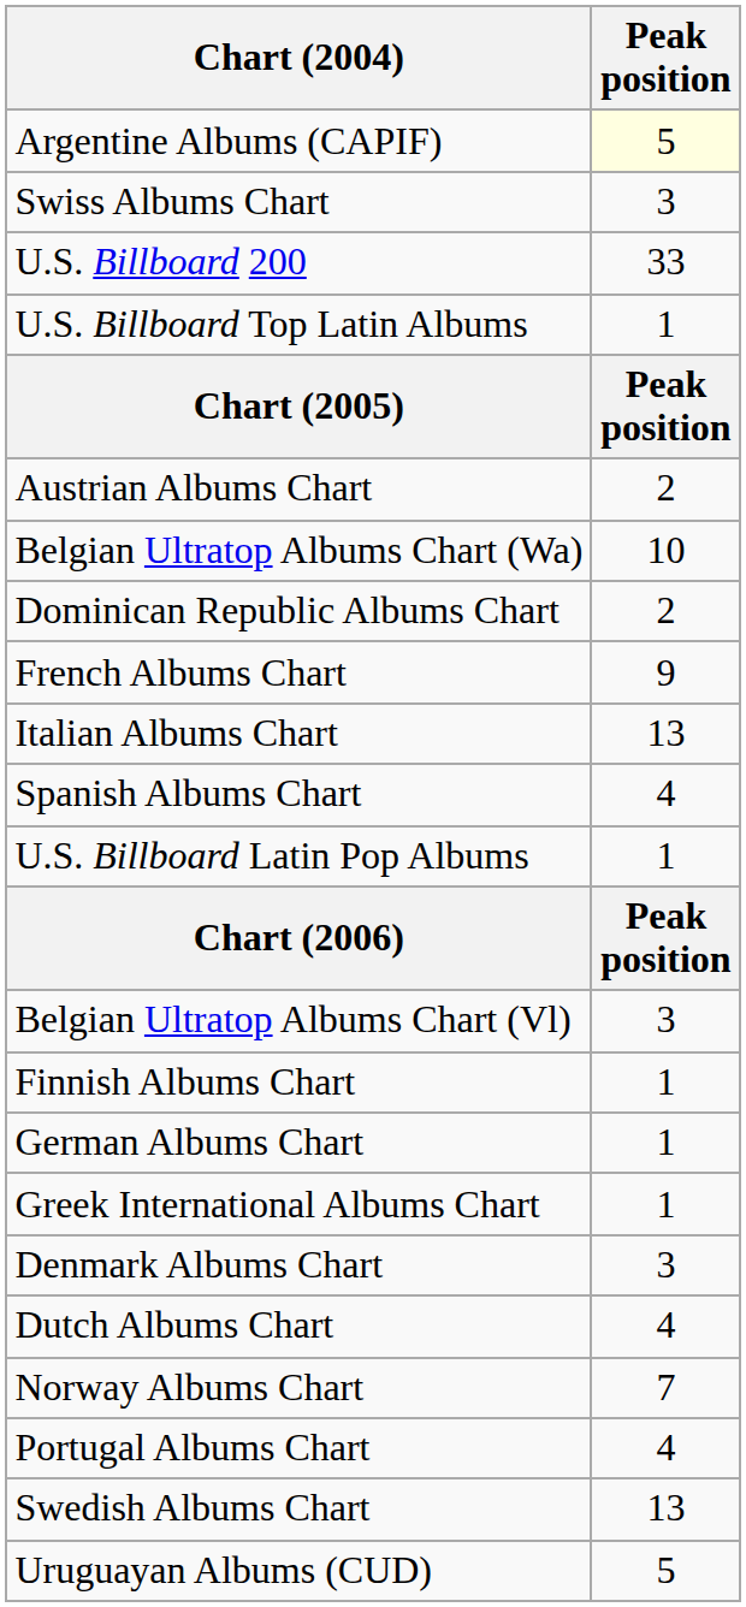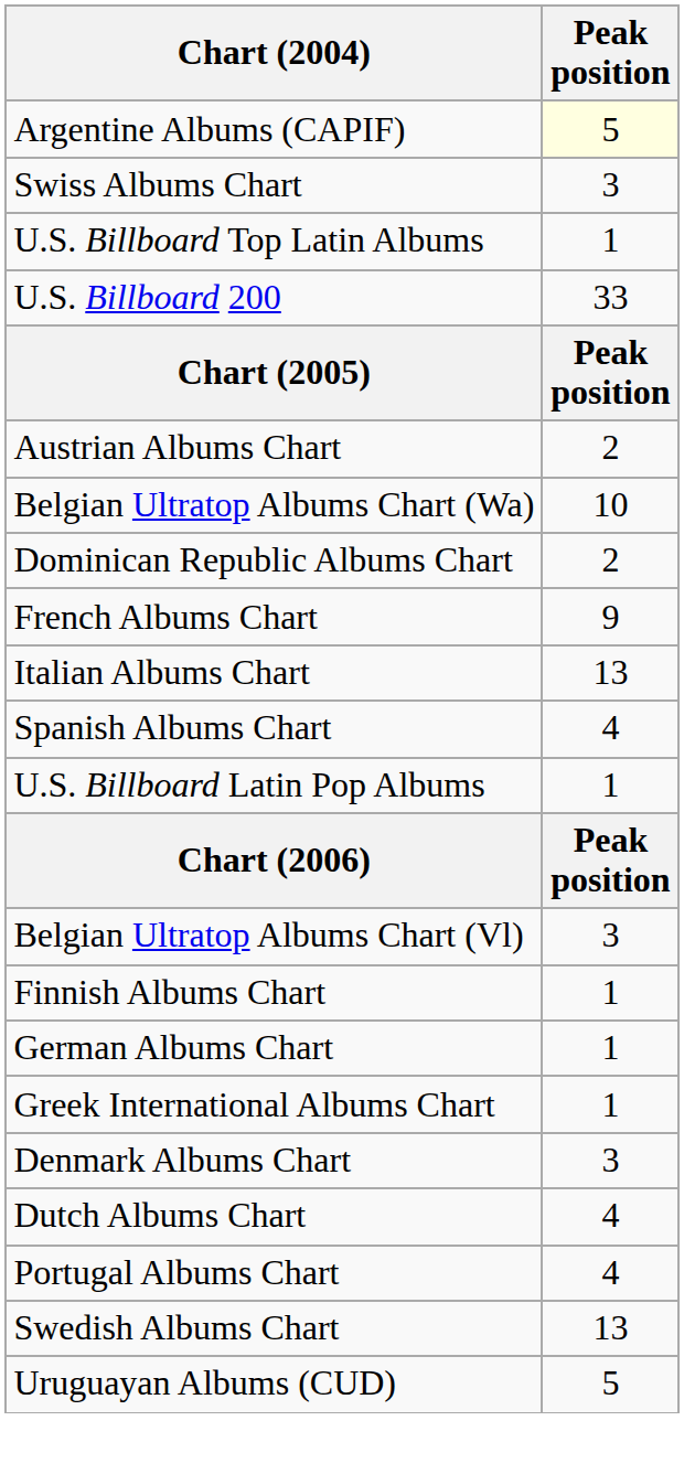rows swapped: U.S. Billboard 200 <-> U.S. Billboard Top Latin Albums
- row: Norway Albums Chart | 7
